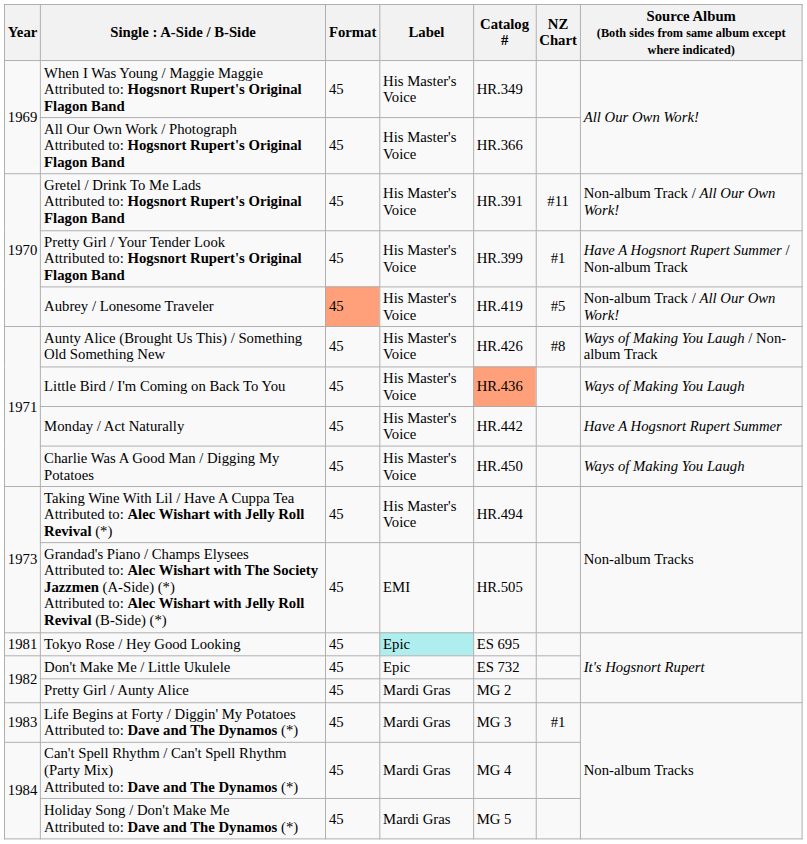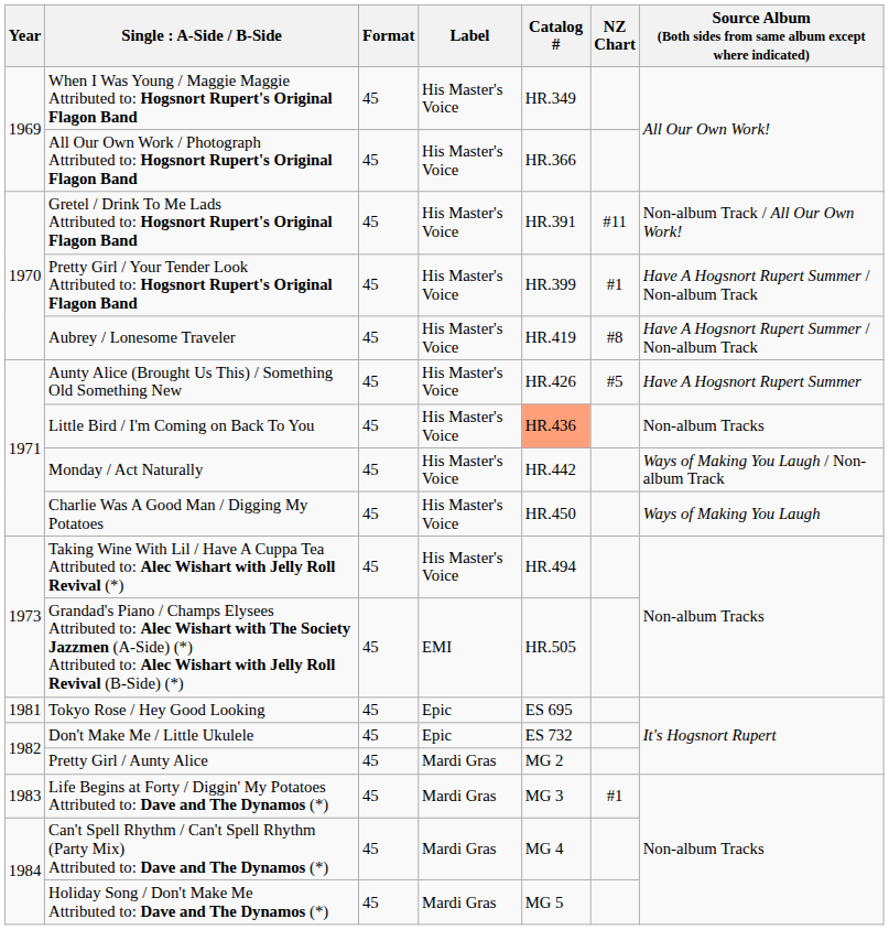Aubrey / Lonesome Traveler | Format: lightsalmon background -> no background
Aubrey / Lonesome Traveler | NZ Chart: #5 -> #8
Aubrey / Lonesome Traveler | column 7: Non-album Track / All Our Own Work! -> Have A Hogsnort Rupert Summer / Non-album Track
Aunty Alice (Brought Us This) / Something Old Something New | NZ Chart: #8 -> #5
Aunty Alice (Brought Us This) / Something Old Something New | column 7: Ways of Making You Laugh / Non-album Track -> Have A Hogsnort Rupert Summer
Little Bird / I'm Coming on Back To You | column 7: Ways of Making You Laugh -> Non-album Tracks
Monday / Act Naturally | column 7: Have A Hogsnort Rupert Summer -> Ways of Making You Laugh / Non-album Track
Tokyo Rose / Hey Good Looking | Label: paleturquoise background -> no background
